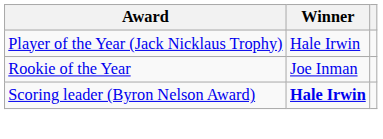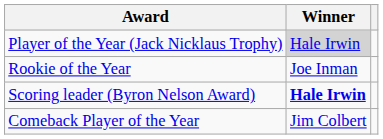Player of the Year (Jack Nicklaus Trophy) | Winner: no background -> lightgrey background
+ row: Comeback Player of the Year | Jim Colbert
